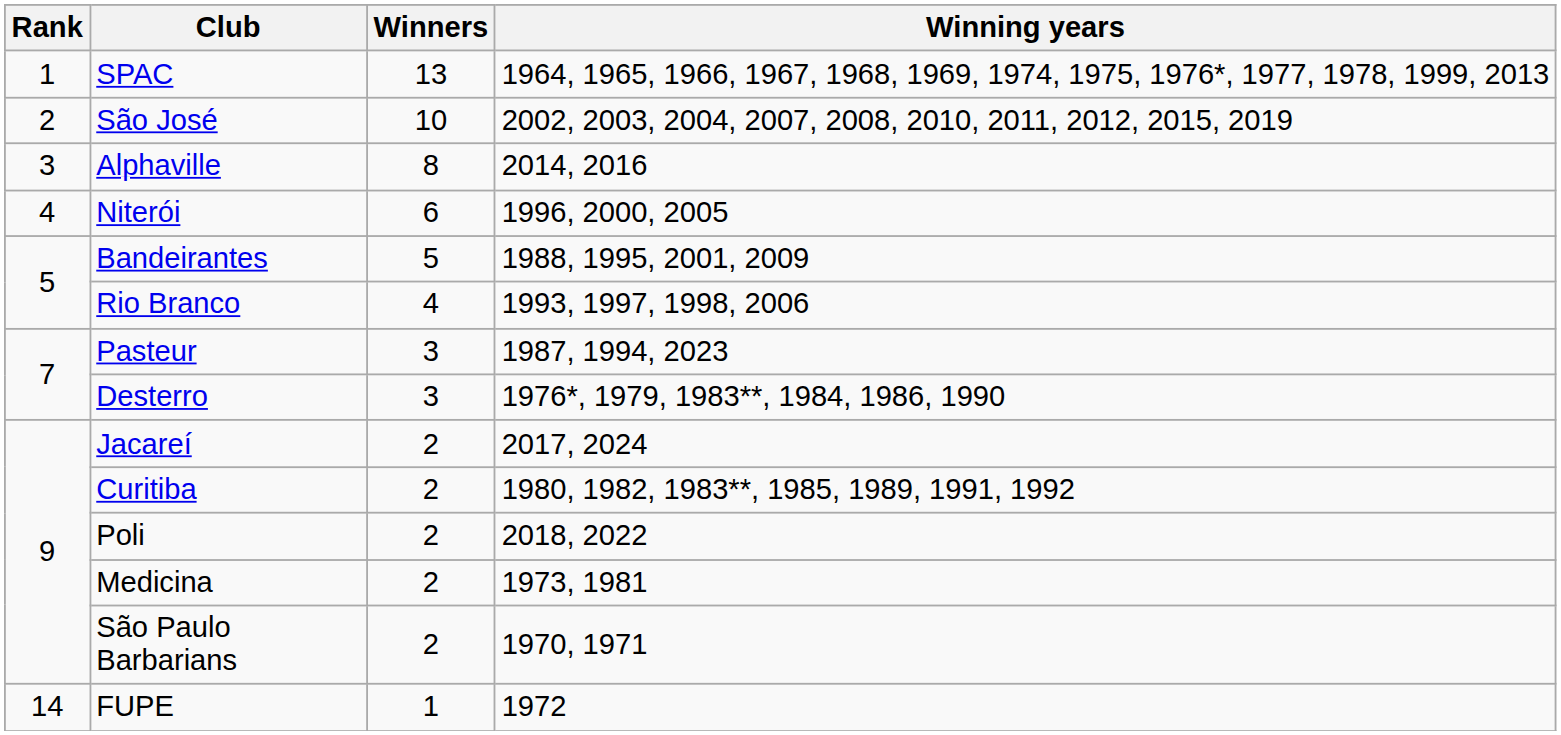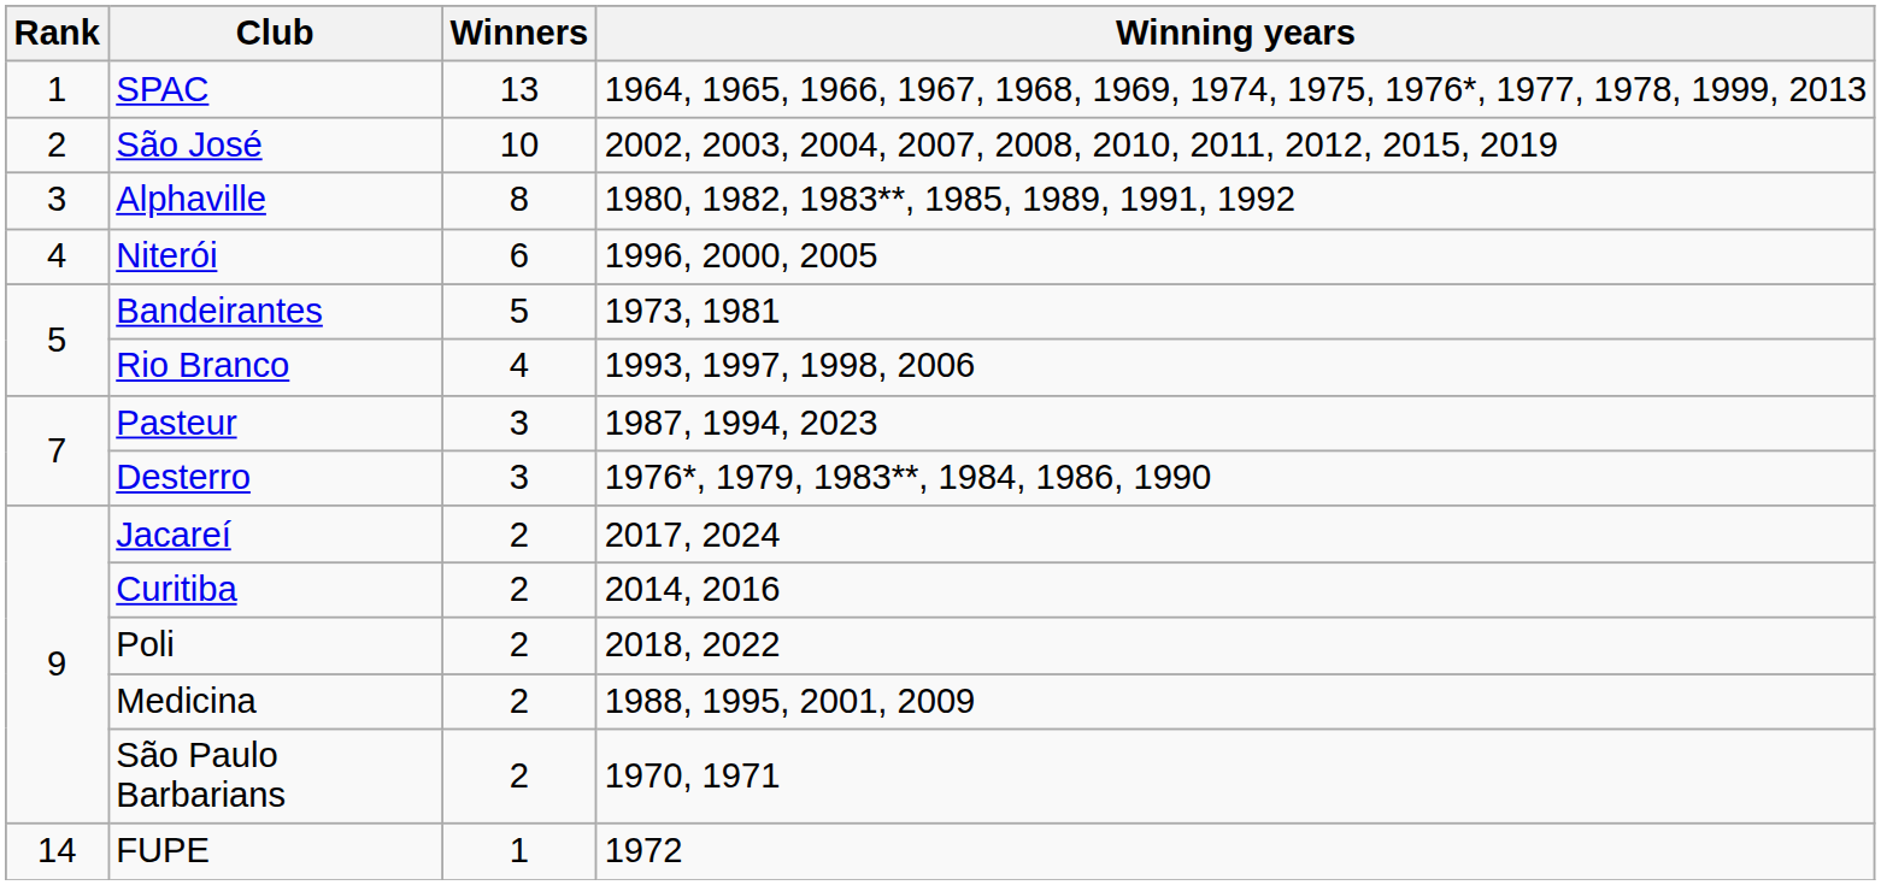Alphaville | Winning years: 2014, 2016 -> 1980, 1982, 1983**, 1985, 1989, 1991, 1992
Bandeirantes | Winning years: 1988, 1995, 2001, 2009 -> 1973, 1981
Curitiba | Winning years: 1980, 1982, 1983**, 1985, 1989, 1991, 1992 -> 2014, 2016
Medicina | Winning years: 1973, 1981 -> 1988, 1995, 2001, 2009
